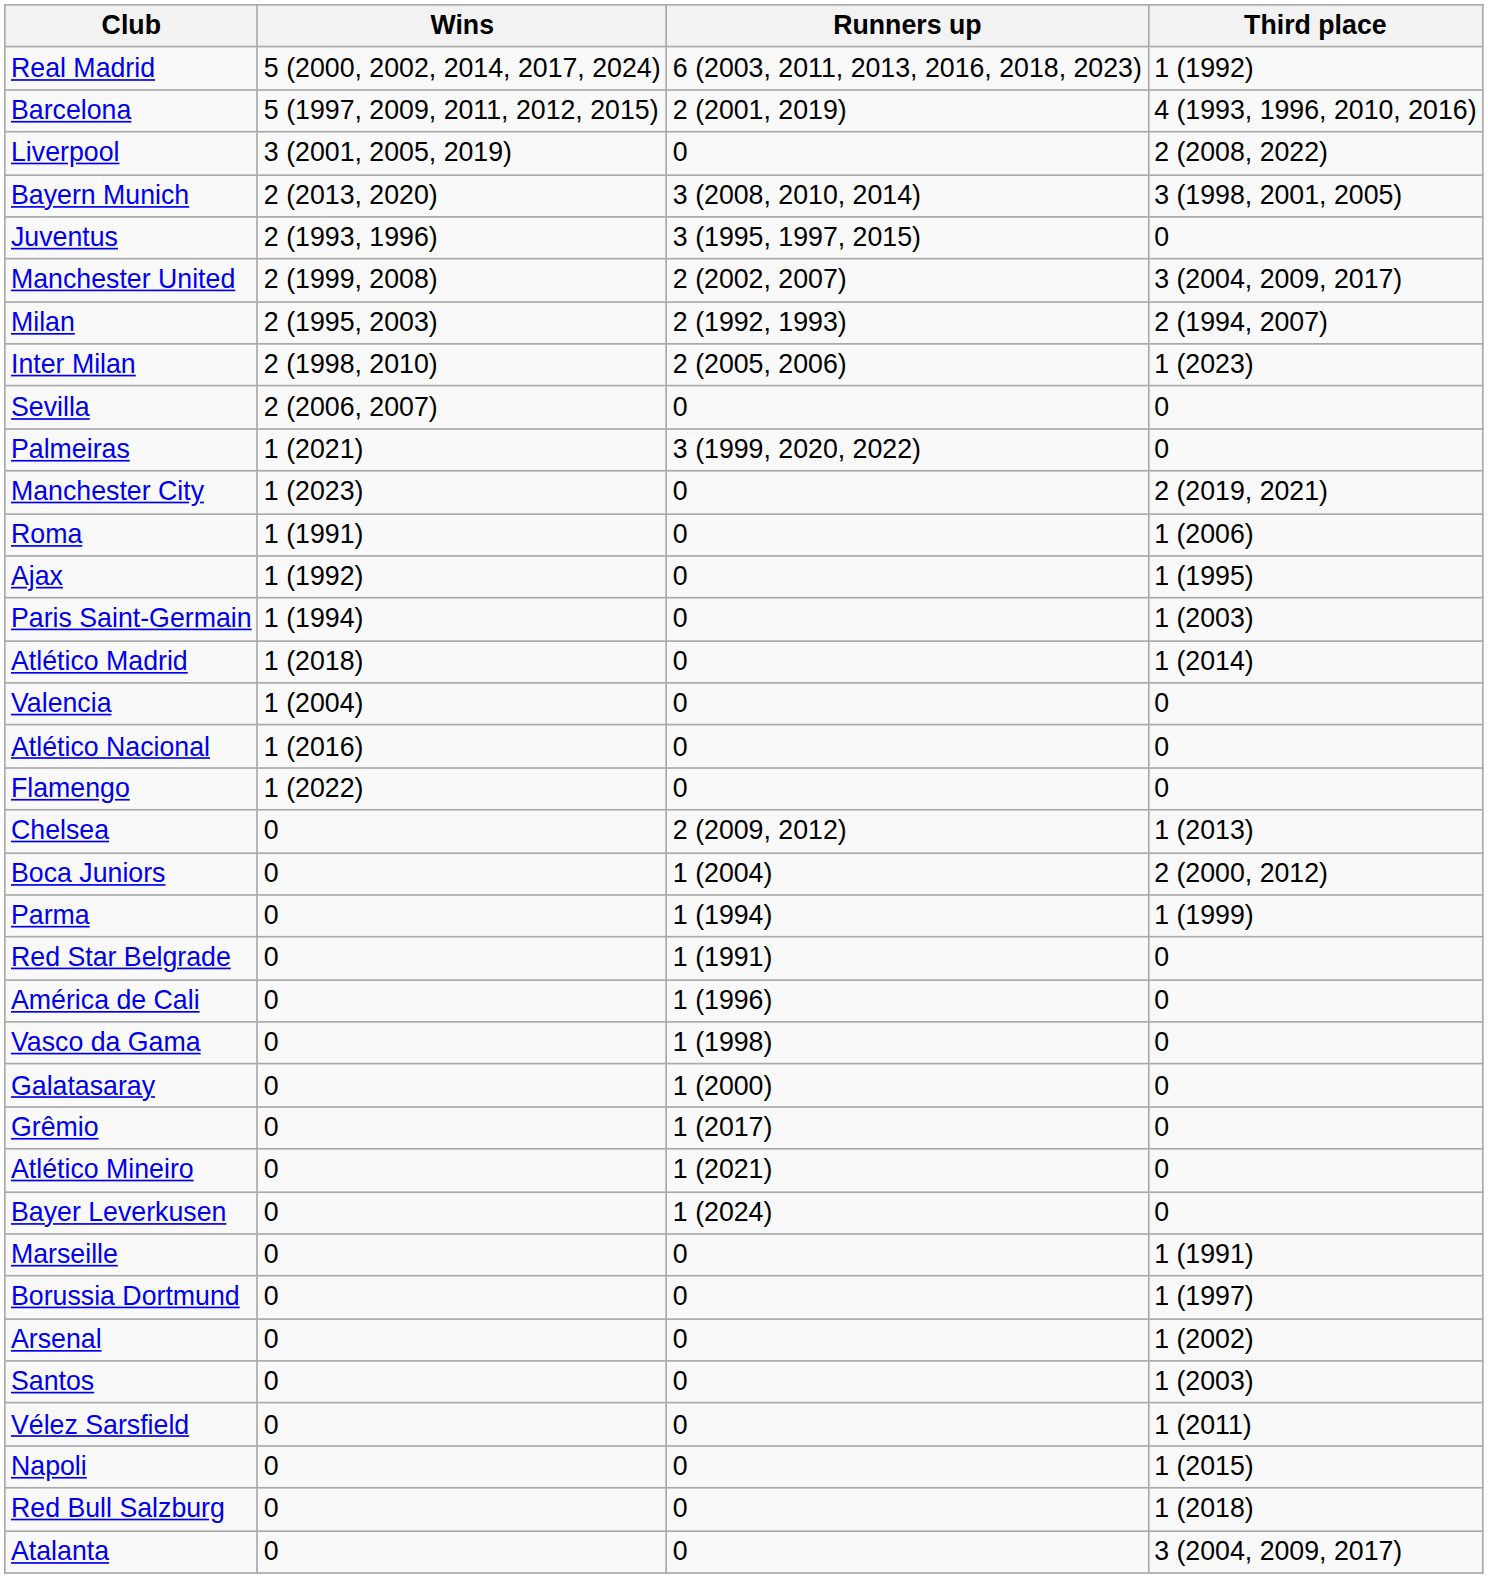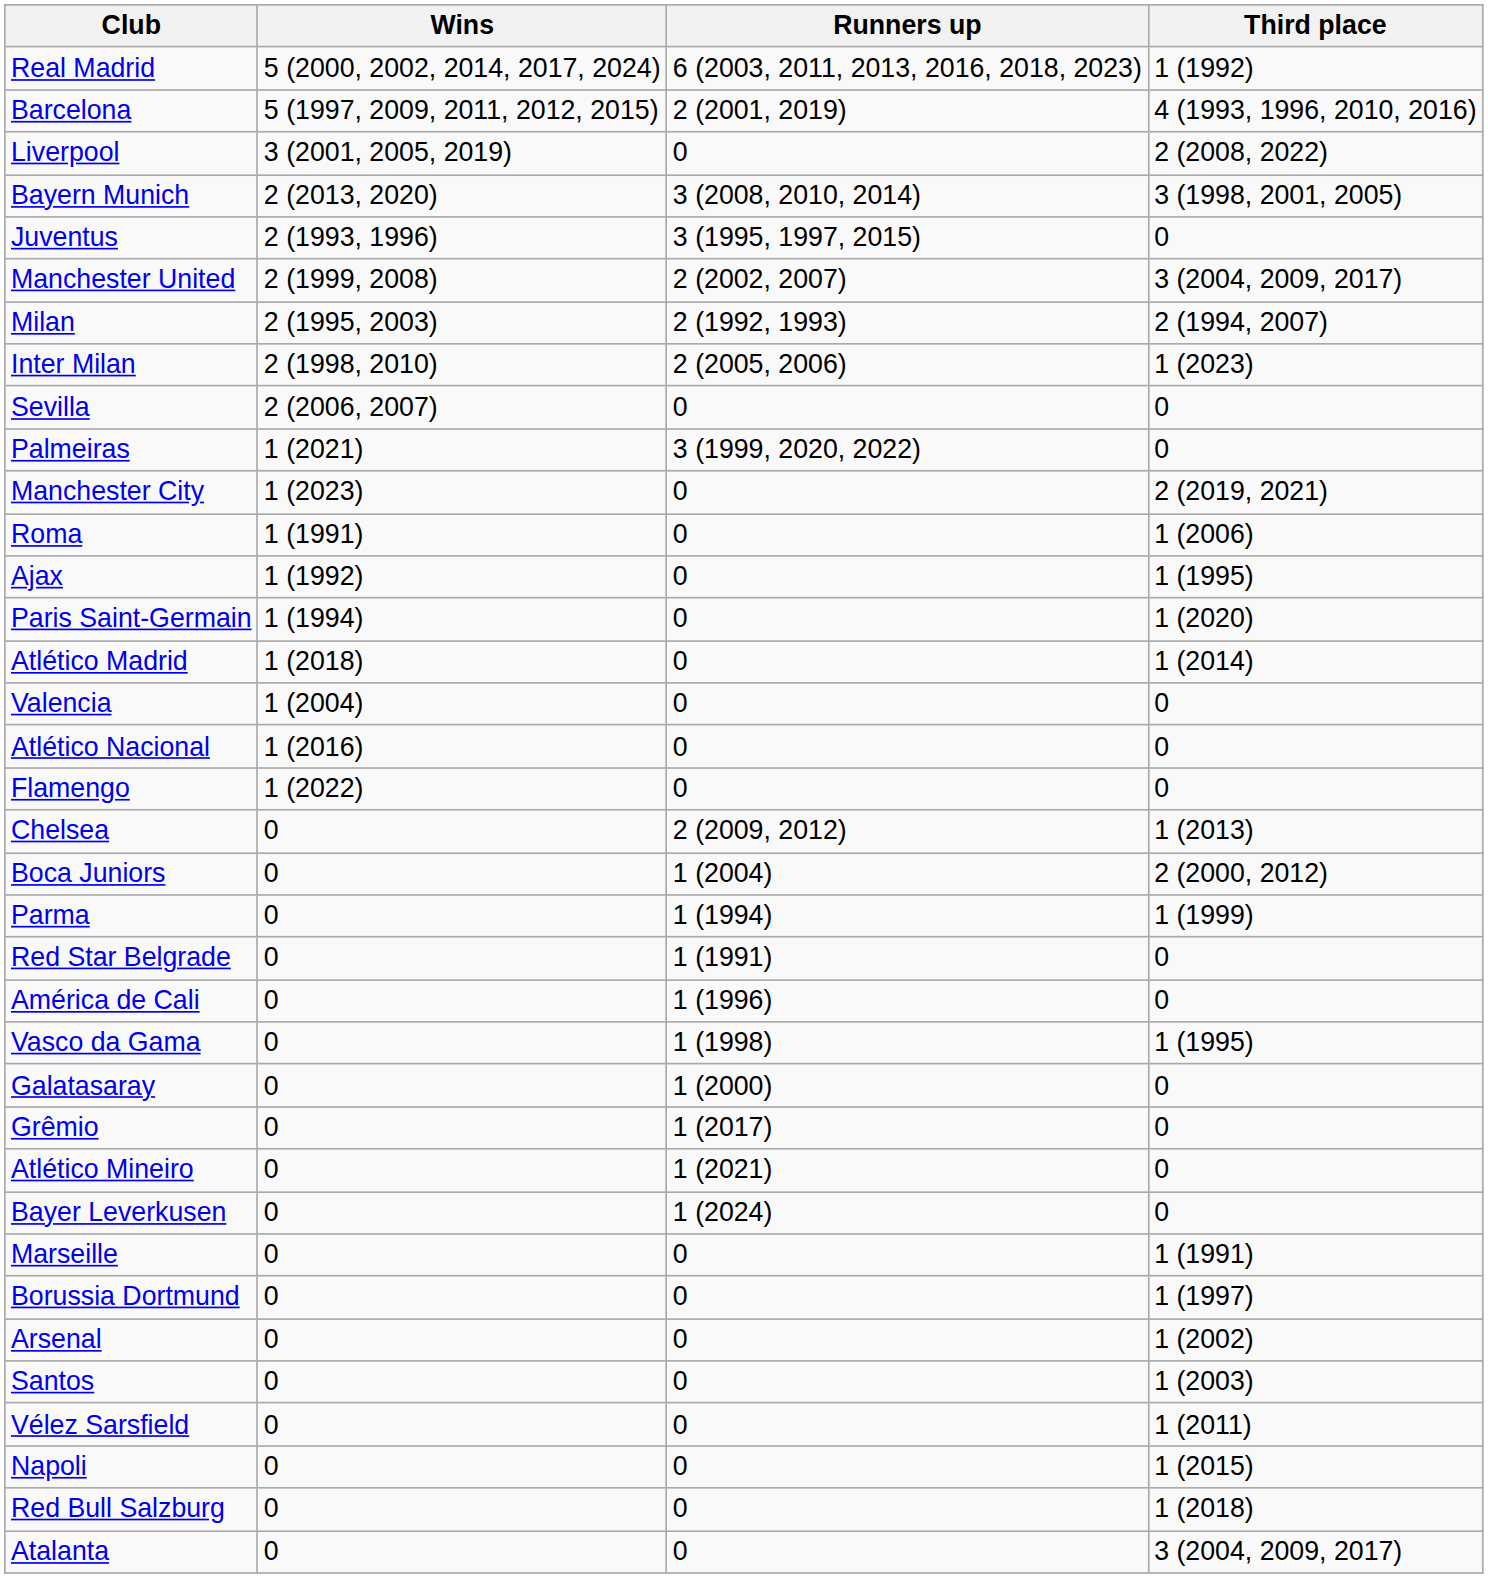Paris Saint-Germain | Third place: 1 (2003) -> 1 (2020)
Vasco da Gama | Third place: 0 -> 1 (1995)
